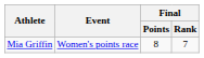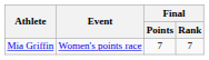Mia Griffin | Final / Points: 8 -> 7
